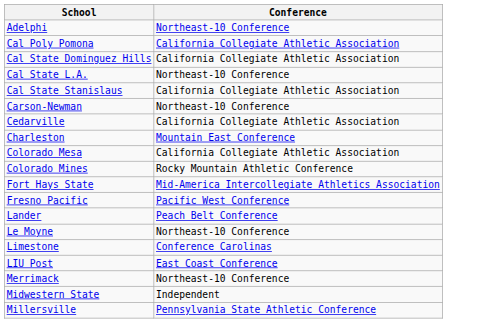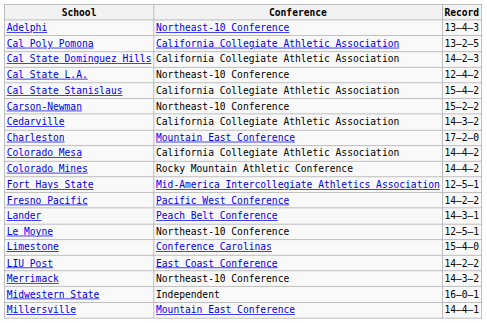+ column: Record | 13–4–3 | 13–2–5 | 14–2–3 | 12–4–2 | 15–4–2 | 15–2–2 | 14–3–2 | 17–2–0 | 14–4–2 | 14–4–2 | 12–5–1 | 14–2–2 | 14–3–1 | 12–5–1 | 15–4–0 | 14–2–2 | 14–3–2 | 16–0–1 | 14–4–1
Millersville | Conference: Pennsylvania State Athletic Conference -> Mountain East Conference
